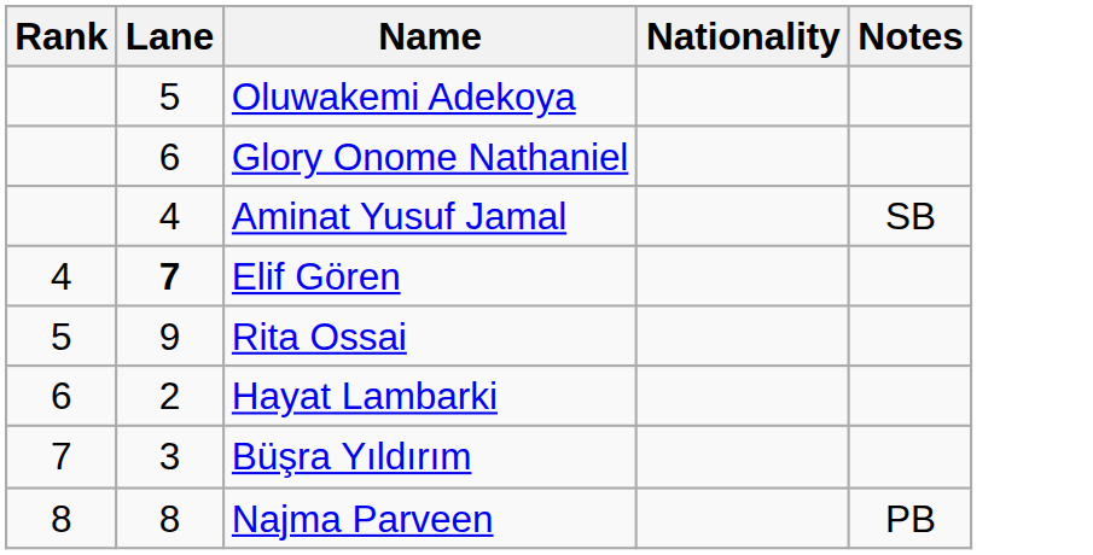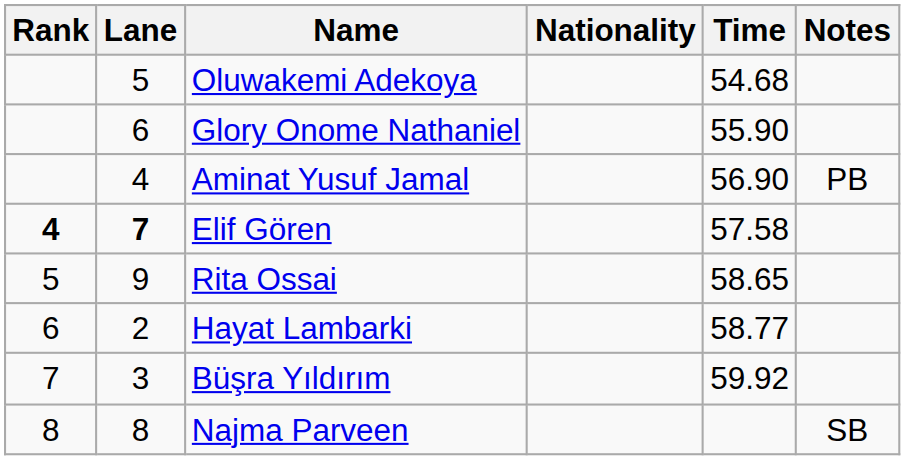+ column: Time | 54.68 | 55.90 | 56.90 | 57.58 | 58.65 | 58.77 | 59.92
Aminat Yusuf Jamal | Notes: SB -> PB
Elif Gören | Rank: normal -> bold
Najma Parveen | Notes: PB -> SB
